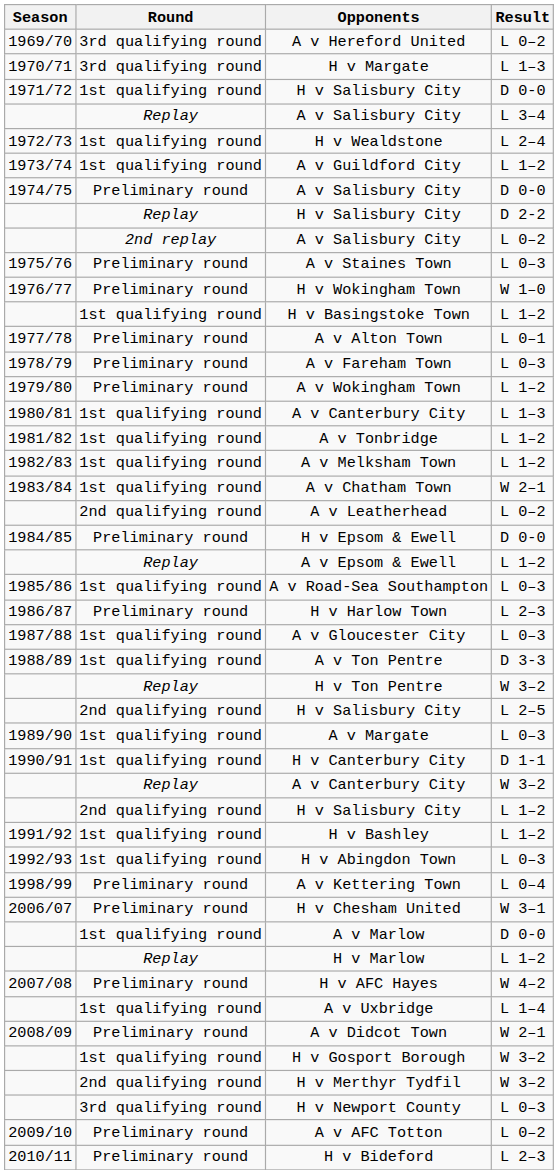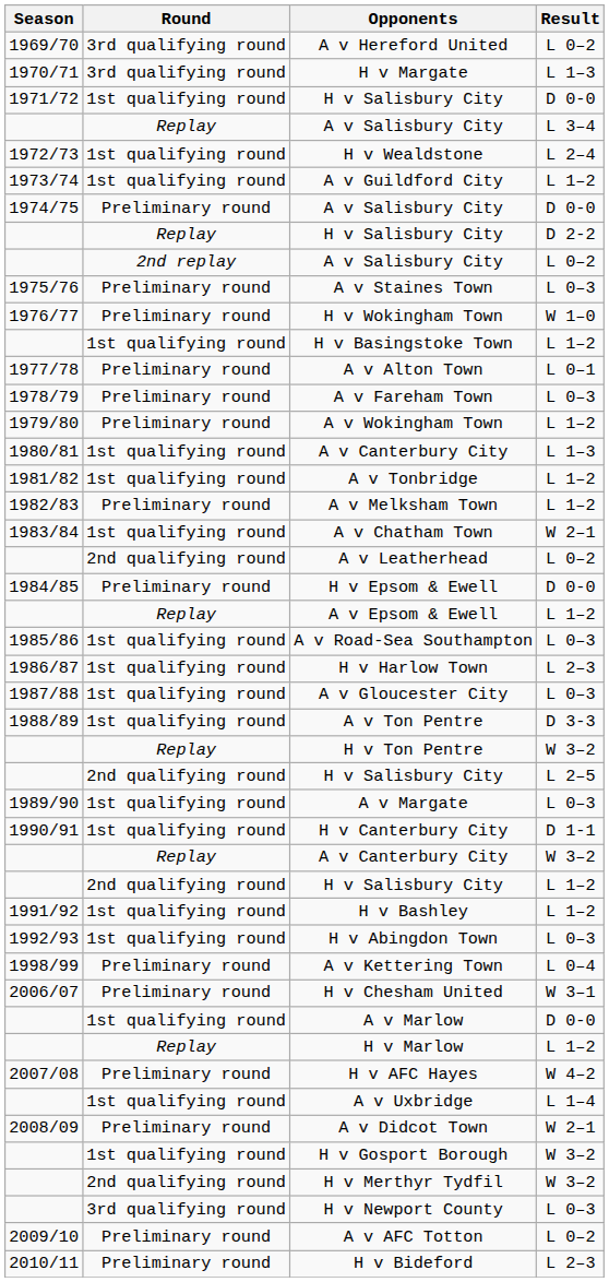A v Melksham Town | Round: 1st qualifying round -> Preliminary round
H v Harlow Town | Round: Preliminary round -> 1st qualifying round
